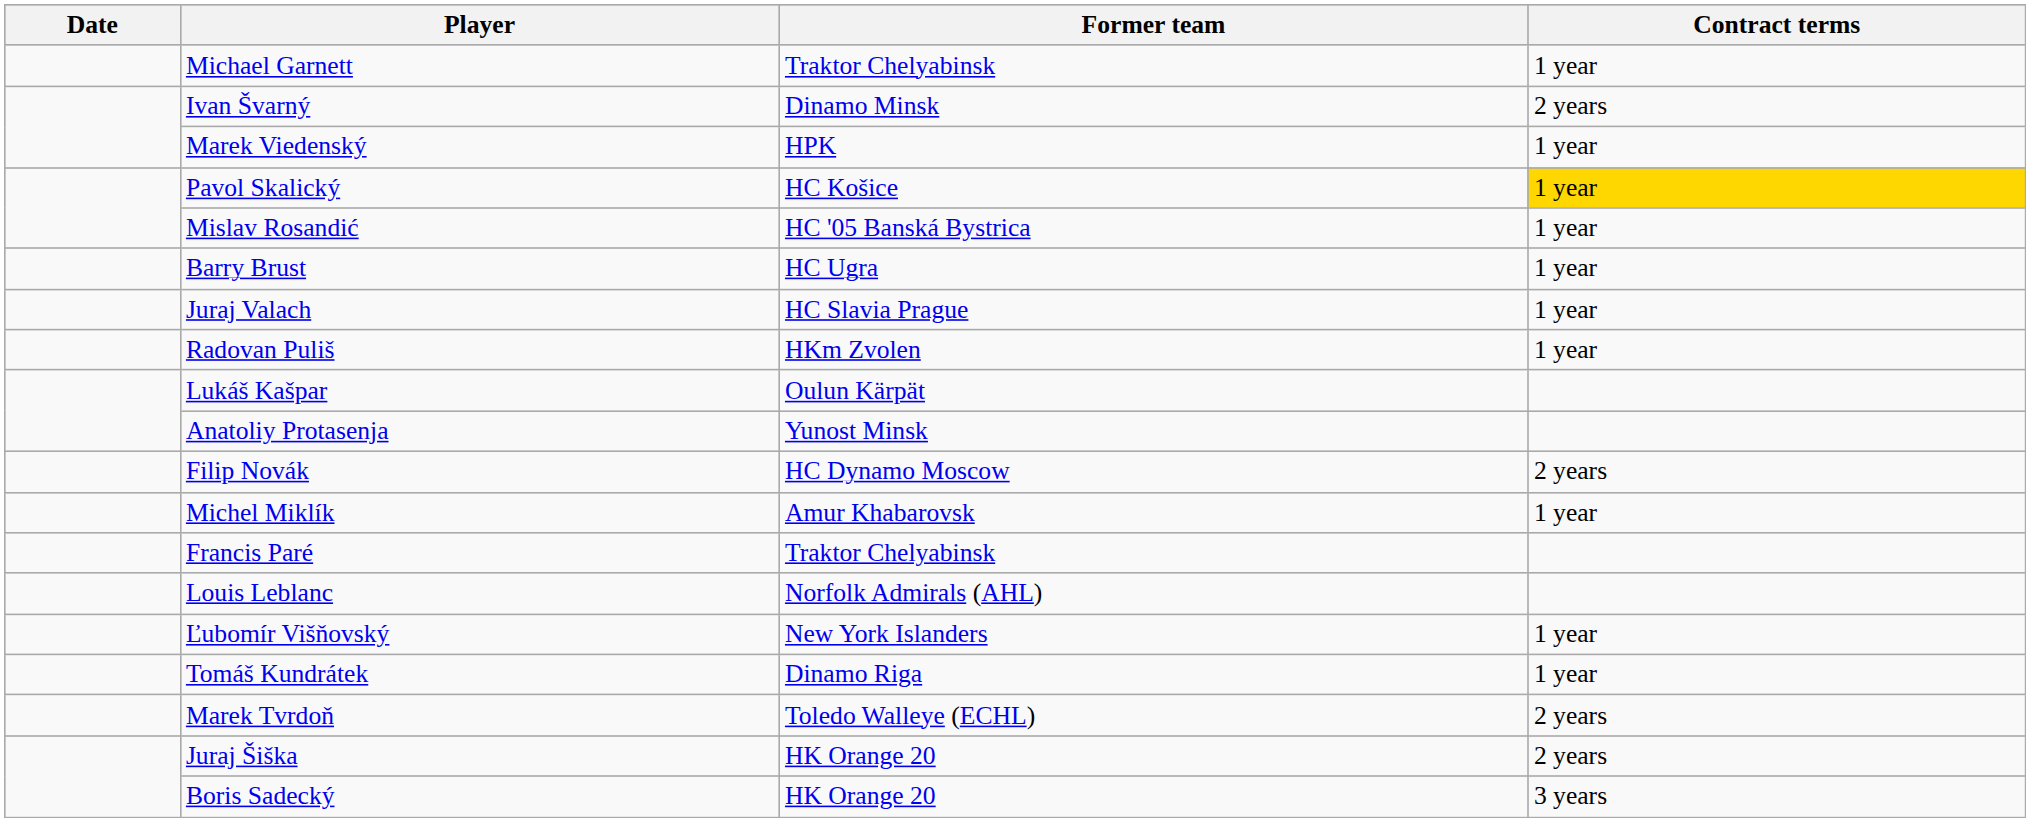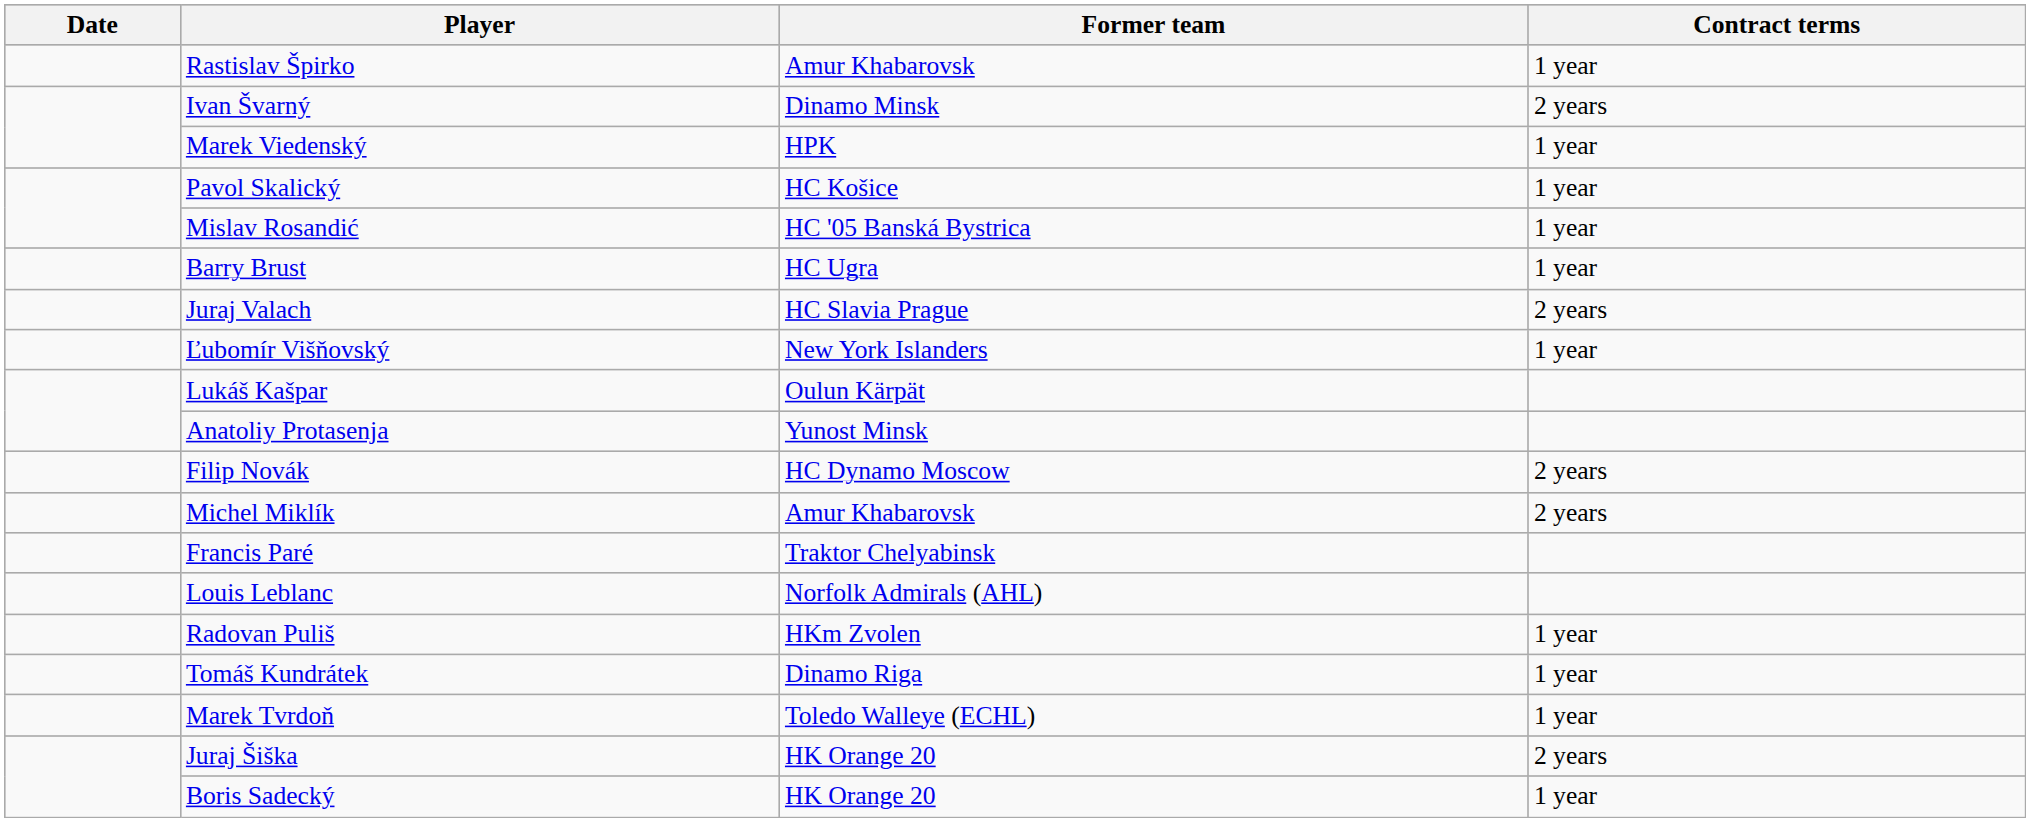- row: Michael Garnett | Traktor Chelyabinsk | 1 year
+ row: Rastislav Špirko | Amur Khabarovsk | 1 year
Pavol Skalický | Contract terms: gold background -> no background
Juraj Valach | Contract terms: 1 year -> 2 years
rows swapped: Radovan Puliš <-> Ľubomír Višňovský
Michel Miklík | Contract terms: 1 year -> 2 years
Marek Tvrdoň | Contract terms: 2 years -> 1 year
Boris Sadecký | Contract terms: 3 years -> 1 year
